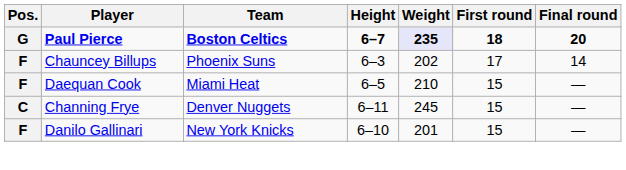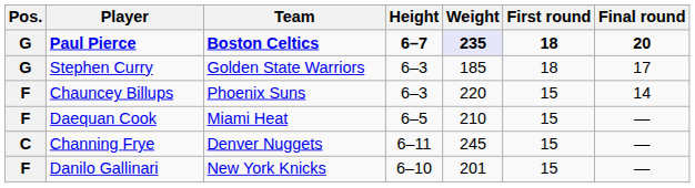+ row: G | Stephen Curry | Golden State Warriors | 6–3 | 185 | 18 | 17
Chauncey Billups | Weight: 202 -> 220
Chauncey Billups | First round: 17 -> 15
